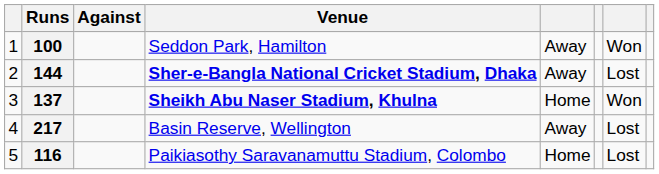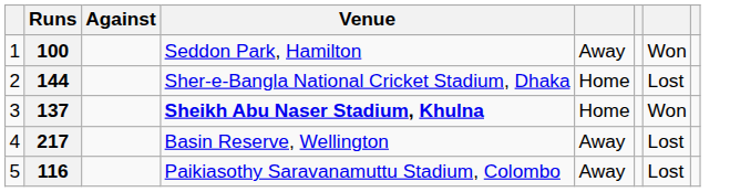144 | Venue: bold -> normal
144 | column 5: Away -> Home
116 | column 5: Home -> Away
